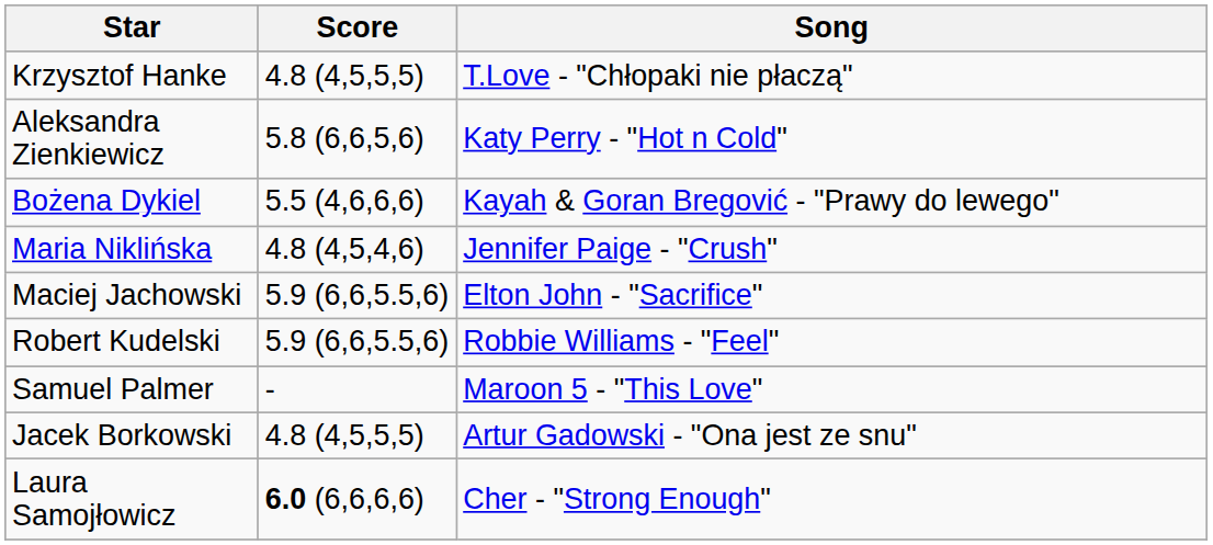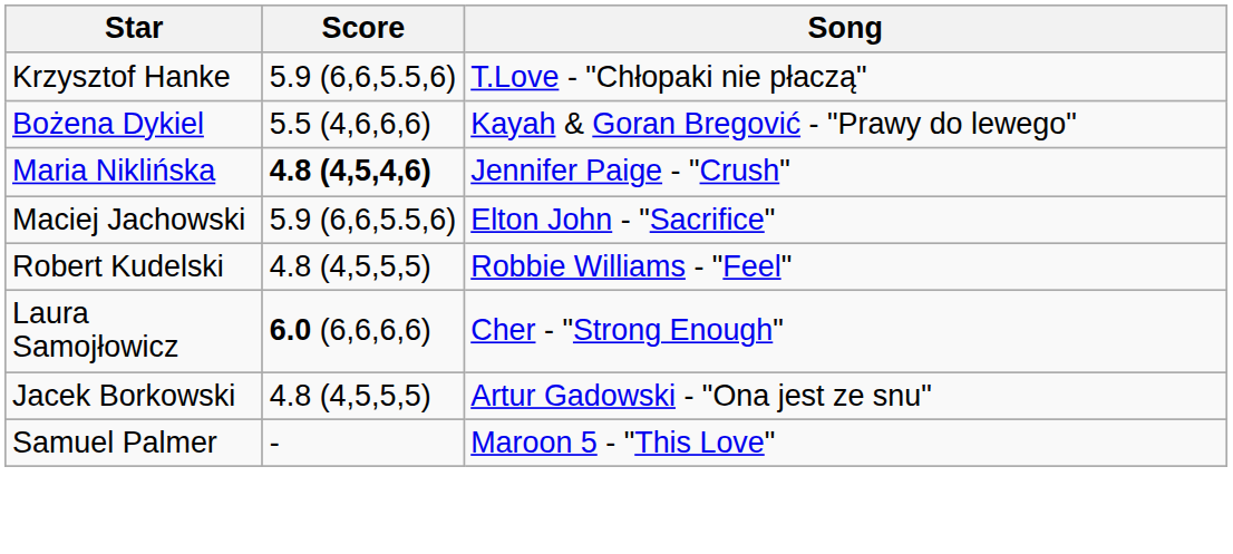Krzysztof Hanke | Score: 4.8 (4,5,5,5) -> 5.9 (6,6,5.5,6)
- row: Aleksandra Zienkiewicz | 5.8 (6,6,5,6) | Katy Perry - "Hot n Cold"
Maria Niklińska | Score: normal -> bold
Robert Kudelski | Score: 5.9 (6,6,5.5,6) -> 4.8 (4,5,5,5)
rows swapped: Laura Samojłowicz <-> Samuel Palmer
